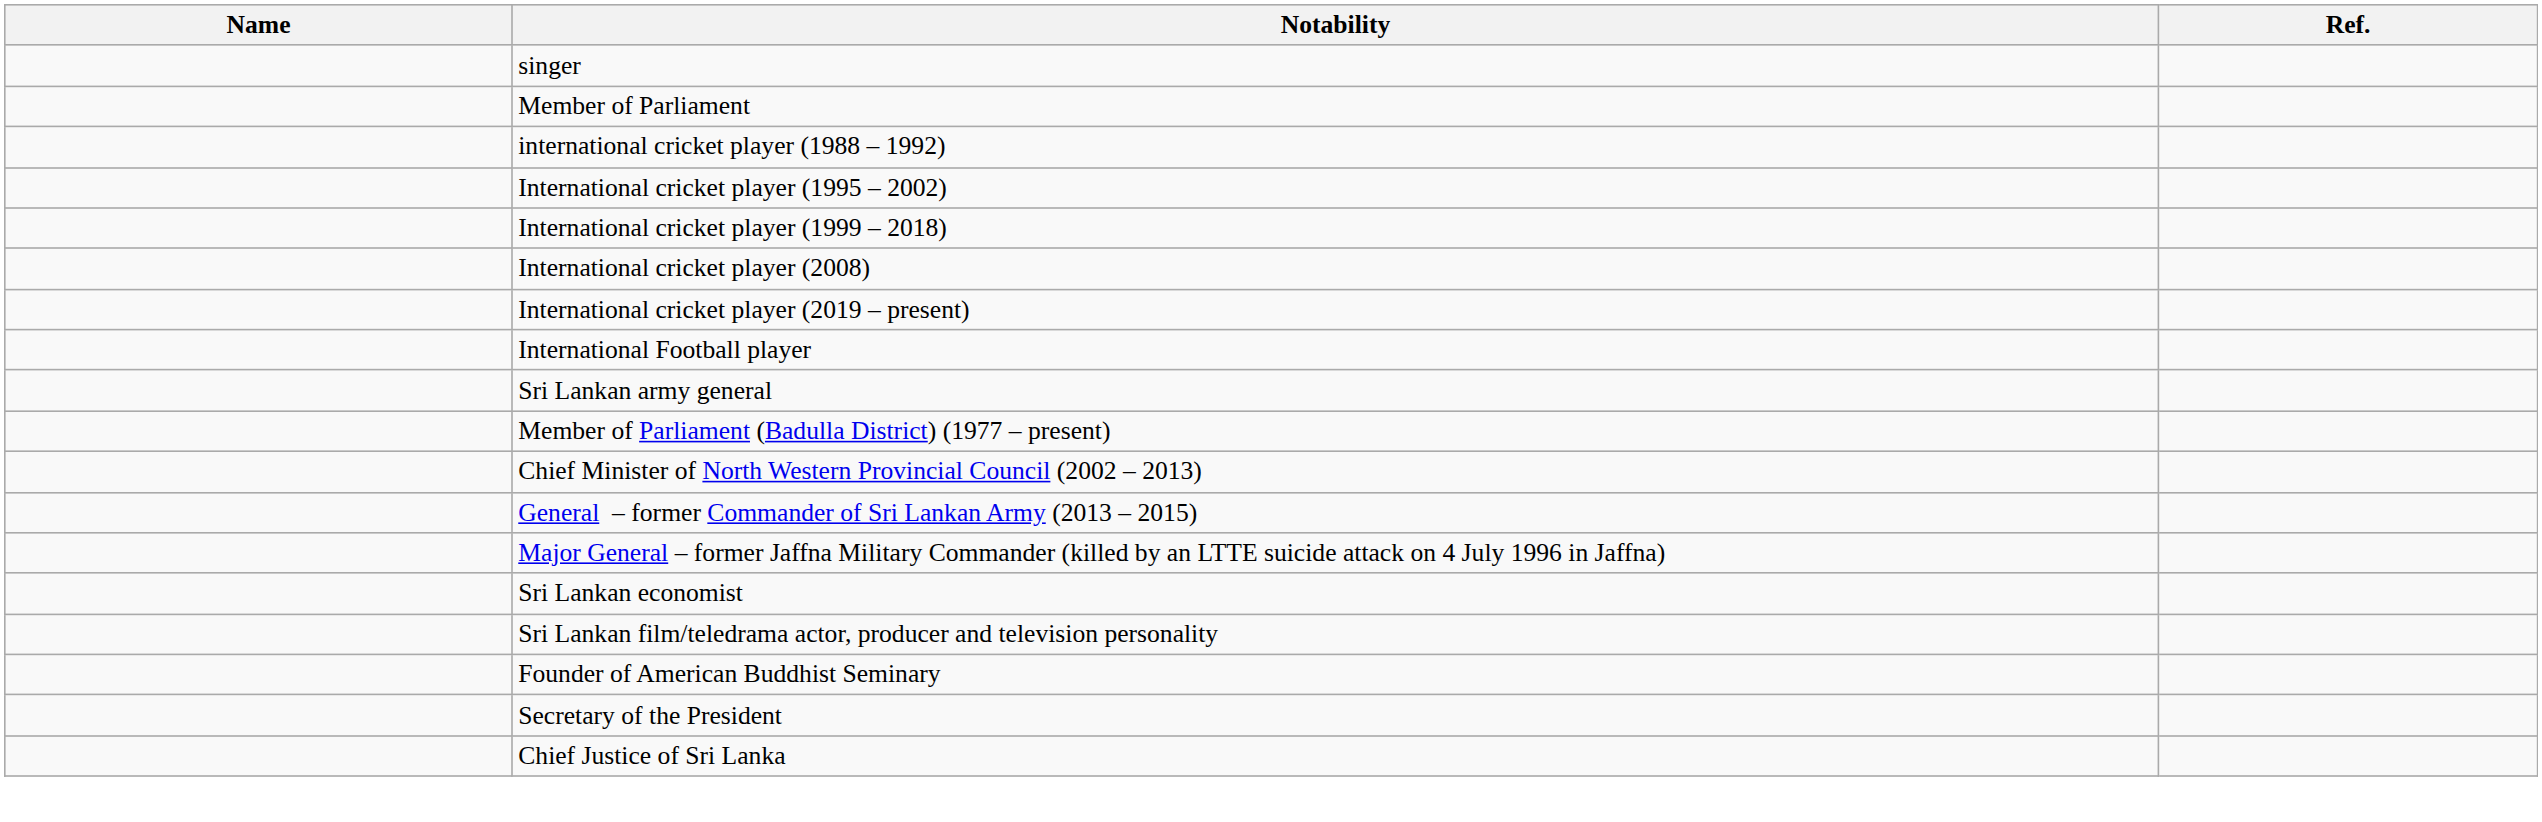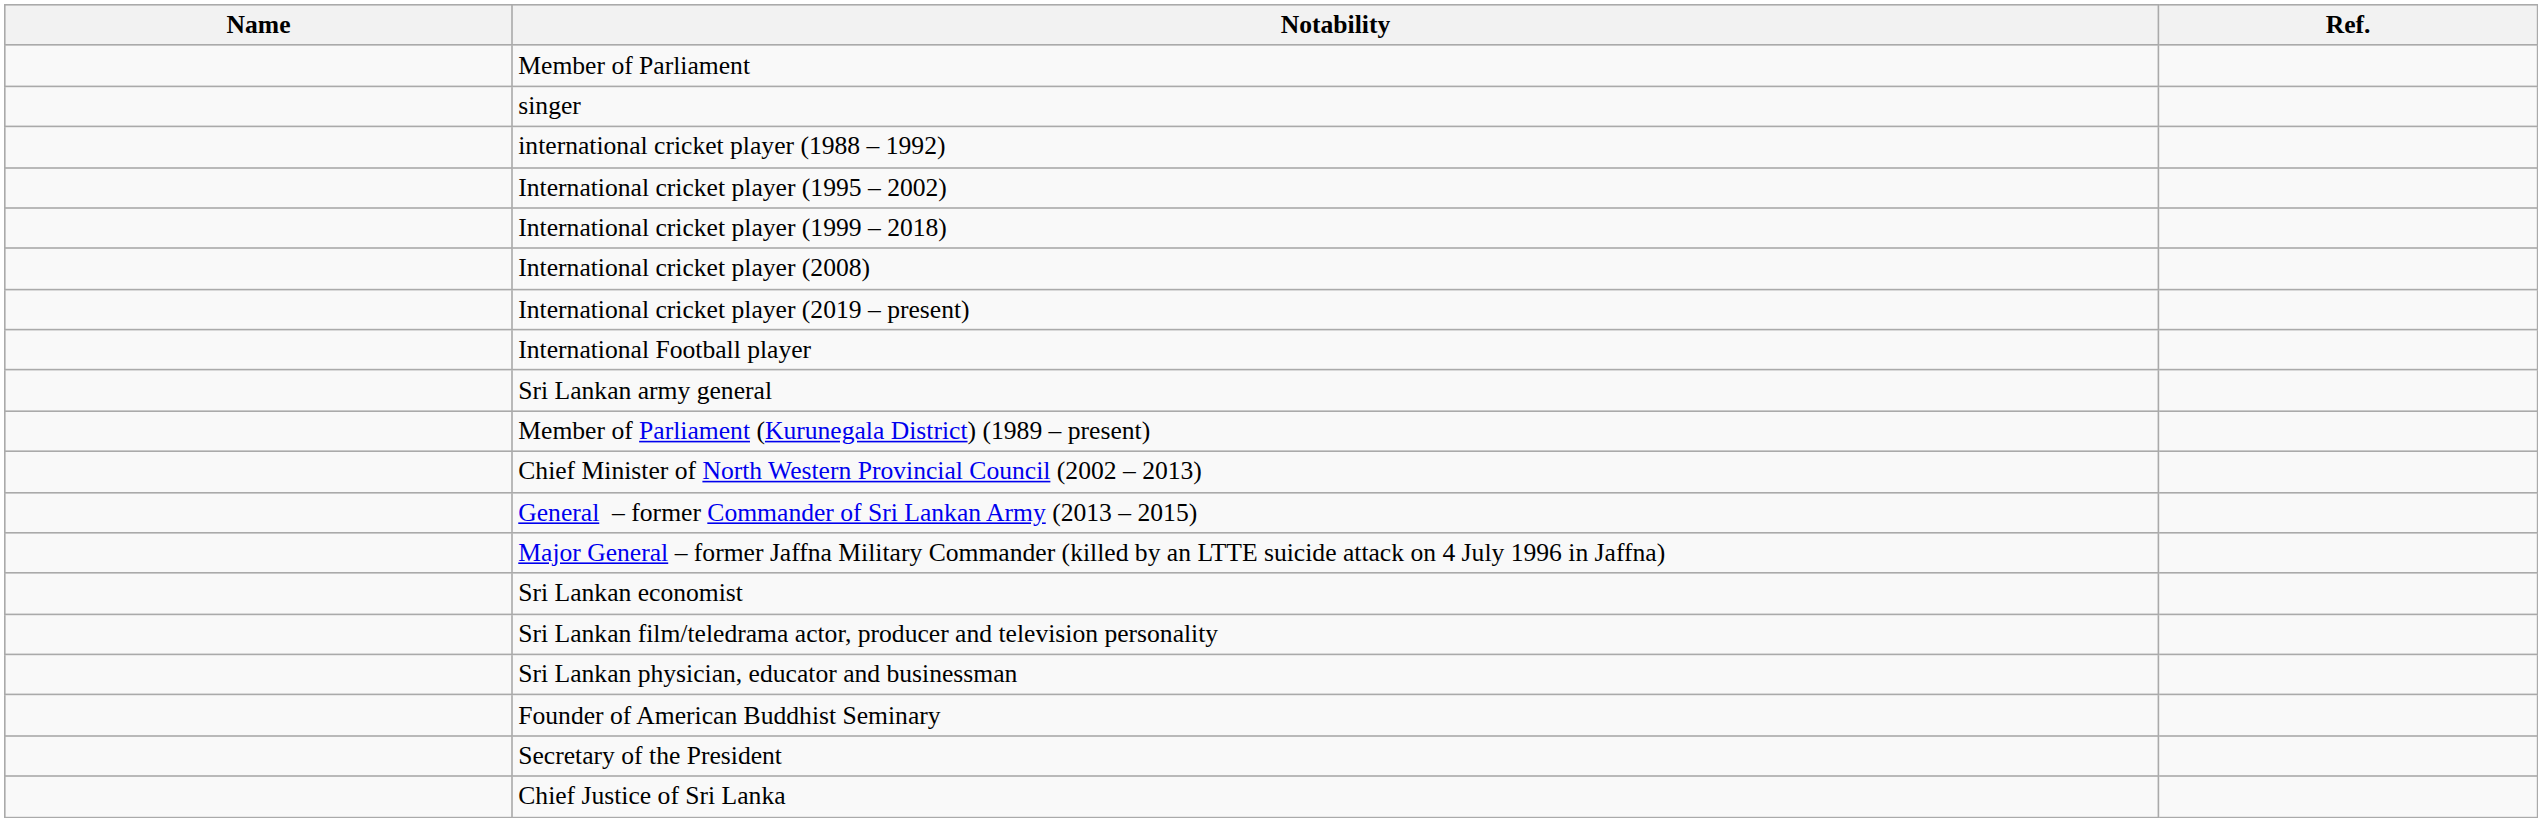rows swapped: singer <-> Member of Parliament
+ row: Member of Parliament (Kurunegala District) (1989 – present)
- row: Member of Parliament (Badulla District) (1977 – present)
+ row: Sri Lankan physician, educator and businessman
